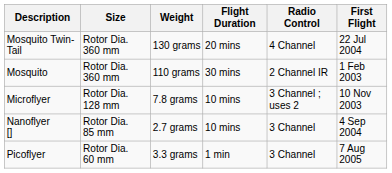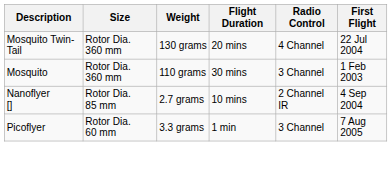Mosquito | Radio Control: 2 Channel IR -> 3 Channel
- row: Microflyer | Rotor Dia. 128 mm | 7.8 grams | 10 mins | 3 Channel ; uses 2 | 10 Nov 2003
Nanoflyer [] | Radio Control: 3 Channel -> 2 Channel IR
